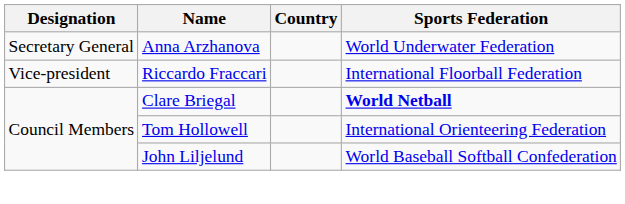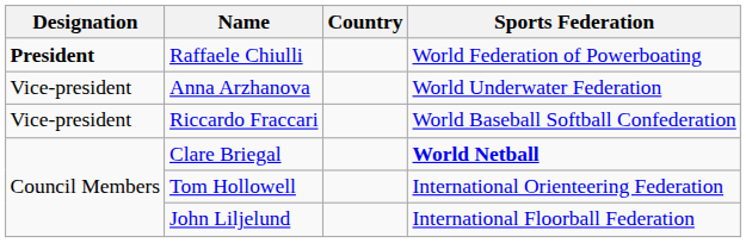+ row: President | Raffaele Chiulli | World Federation of Powerboating
Anna Arzhanova | Designation: Secretary General -> Vice-president
Riccardo Fraccari | Sports Federation: International Floorball Federation -> World Baseball Softball Confederation
John Liljelund | Sports Federation: World Baseball Softball Confederation -> International Floorball Federation
